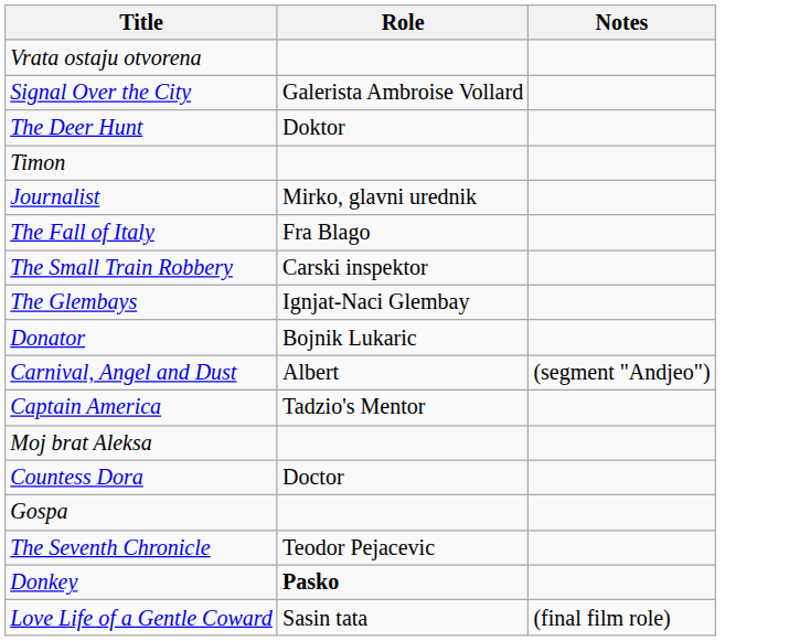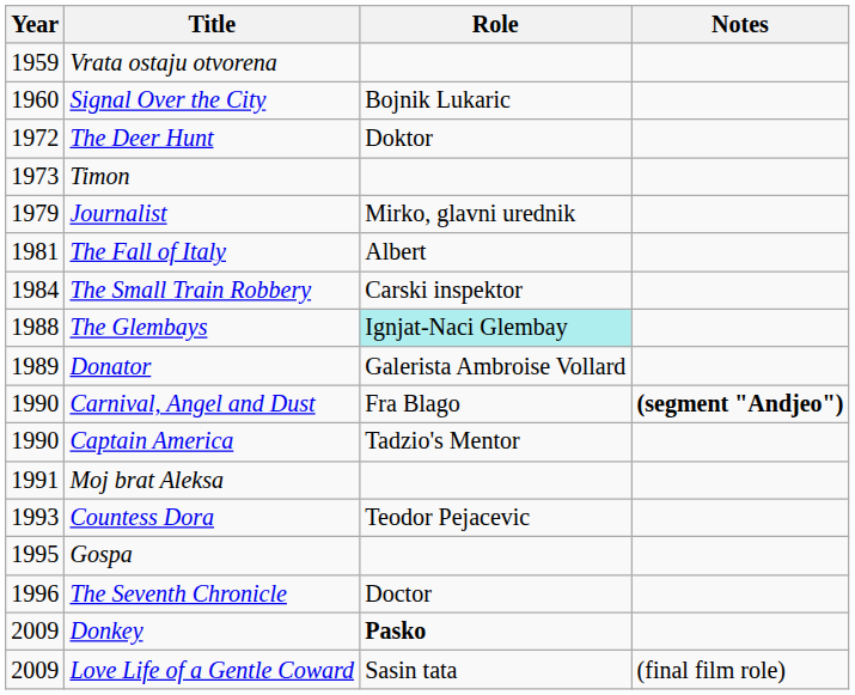+ column: Year | 1959 | 1960 | 1972 | 1973 | 1979 | 1981 | 1984 | 1988 | 1989 | 1990 | 1990 | 1991 | 1993 | 1995 | 1996 | 2009 | 2009
Signal Over the City | Role: Galerista Ambroise Vollard -> Bojnik Lukaric
The Fall of Italy | Role: Fra Blago -> Albert
The Glembays | Role: no background -> paleturquoise background
Donator | Role: Bojnik Lukaric -> Galerista Ambroise Vollard
Carnival, Angel and Dust | Role: Albert -> Fra Blago
Carnival, Angel and Dust | Notes: normal -> bold
Countess Dora | Role: Doctor -> Teodor Pejacevic
The Seventh Chronicle | Role: Teodor Pejacevic -> Doctor
